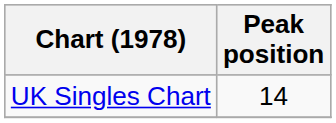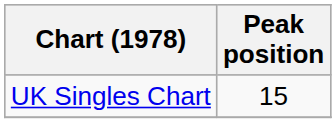UK Singles Chart | Peak position: 14 -> 15
